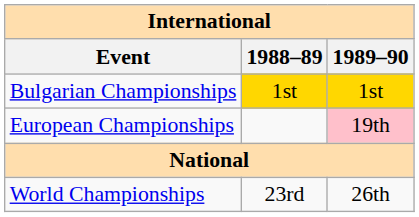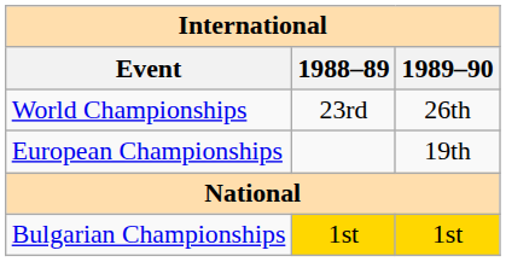rows swapped: World Championships <-> Bulgarian Championships
European Championships | 1989–90: pink background -> no background
